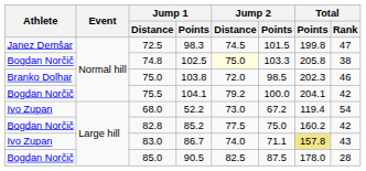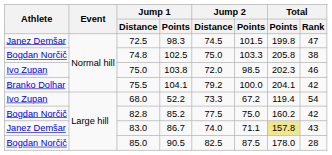102.5 | Jump 2 / Distance: lightyellow background -> no background
103.8 | Athlete: Branko Dolhar -> Ivo Zupan
104.1 | Athlete: Bogdan Norčič -> Branko Dolhar
52.2 | Jump 2 / Distance: 73.0 -> 73.3
86.7 | Athlete: Ivo Zupan -> Janez Demšar
